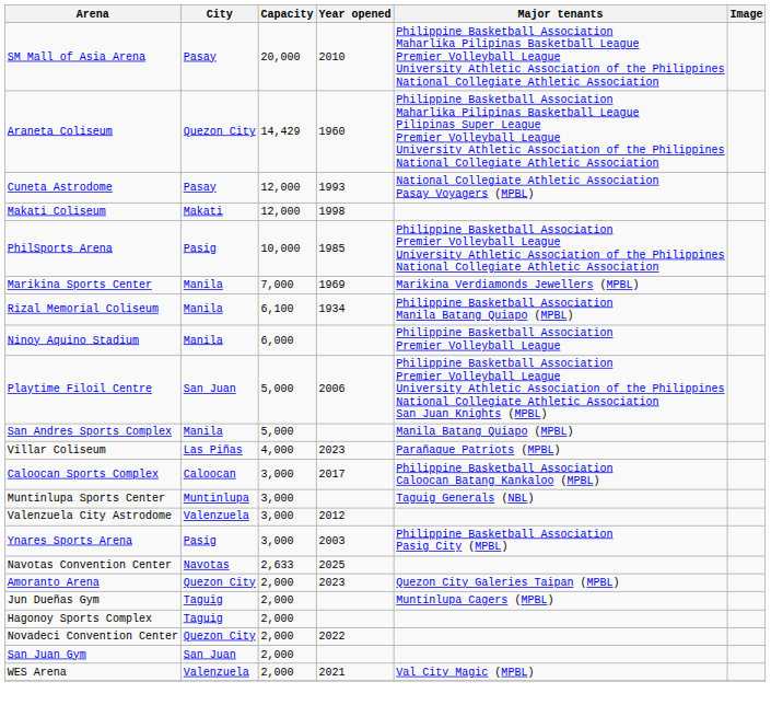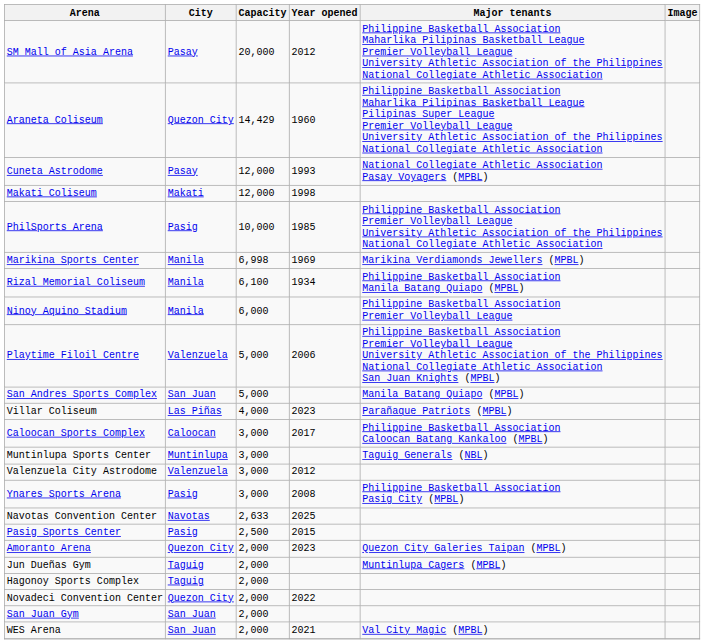SM Mall of Asia Arena | Year opened: 2010 -> 2012
Marikina Sports Center | Capacity: 7,000 -> 6,998
Playtime Filoil Centre | City: San Juan -> Valenzuela
San Andres Sports Complex | City: Manila -> San Juan
Ynares Sports Arena | Year opened: 2003 -> 2008
+ row: Pasig Sports Center | Pasig | 2,500 | 2015
WES Arena | City: Valenzuela -> San Juan
